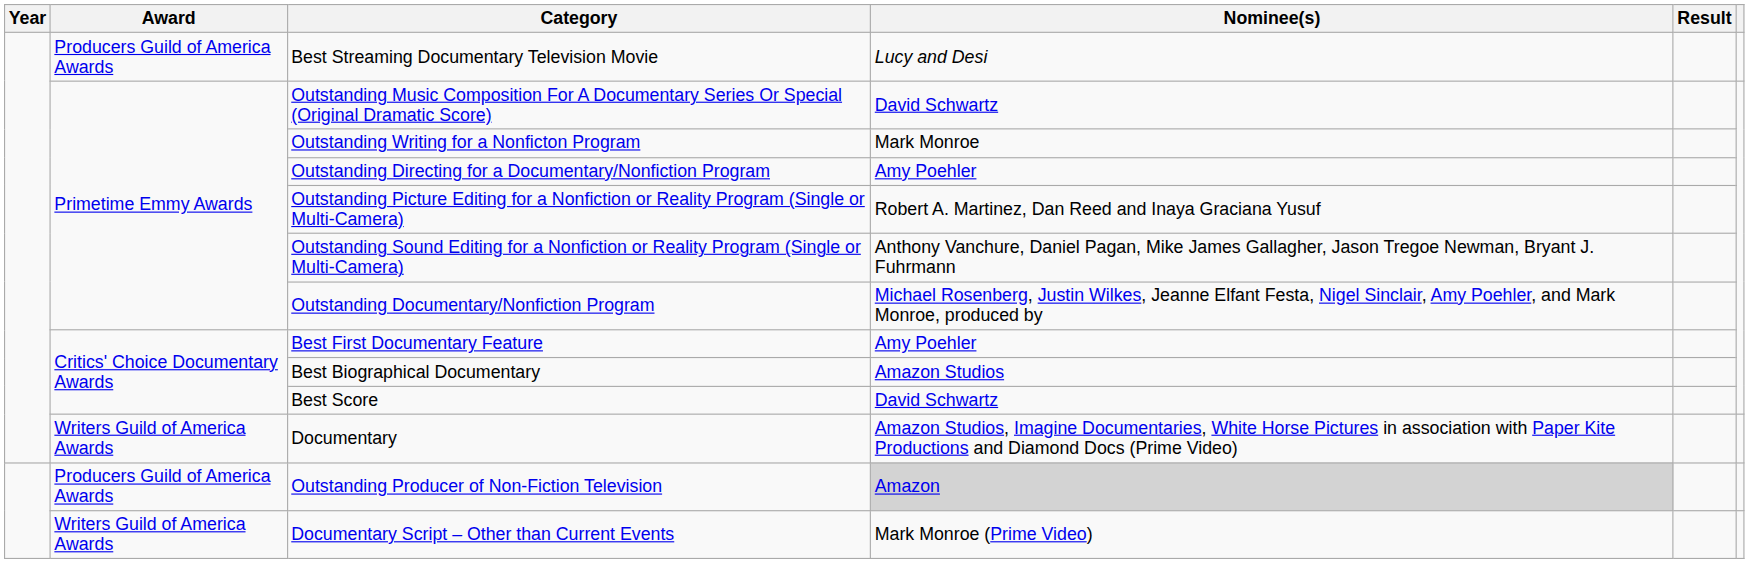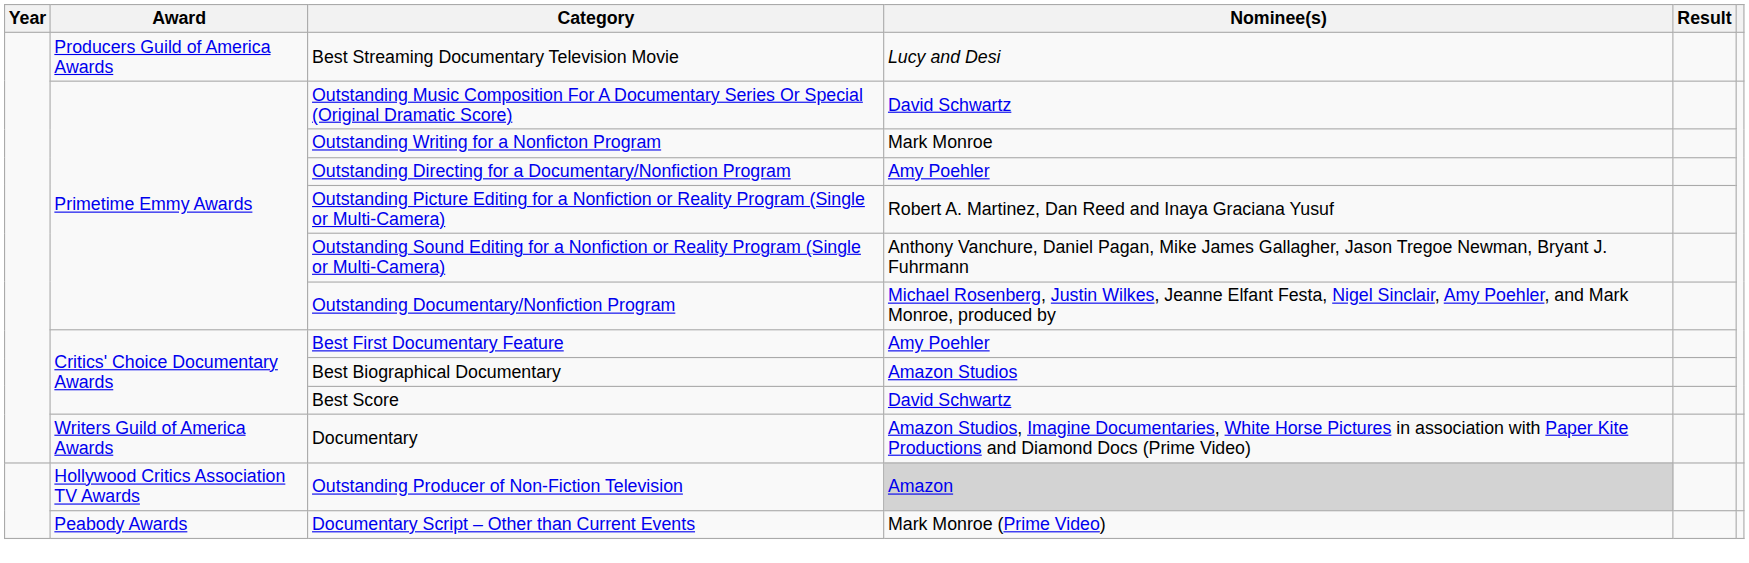Outstanding Producer of Non-Fiction Television | Award: Producers Guild of America Awards -> Hollywood Critics Association TV Awards
Documentary Script – Other than Current Events | Award: Writers Guild of America Awards -> Peabody Awards
